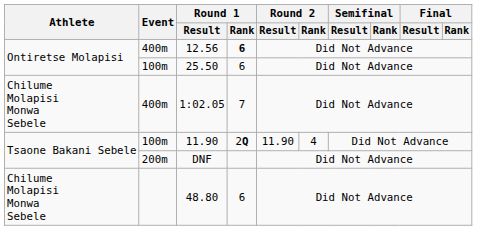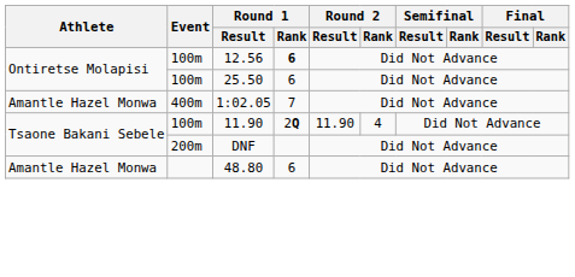12.56 | Event: 400m -> 100m
1:02.05 | Athlete: Chilume Molapisi Monwa Sebele -> Amantle Hazel Monwa
48.80 | Athlete: Chilume Molapisi Monwa Sebele -> Amantle Hazel Monwa
